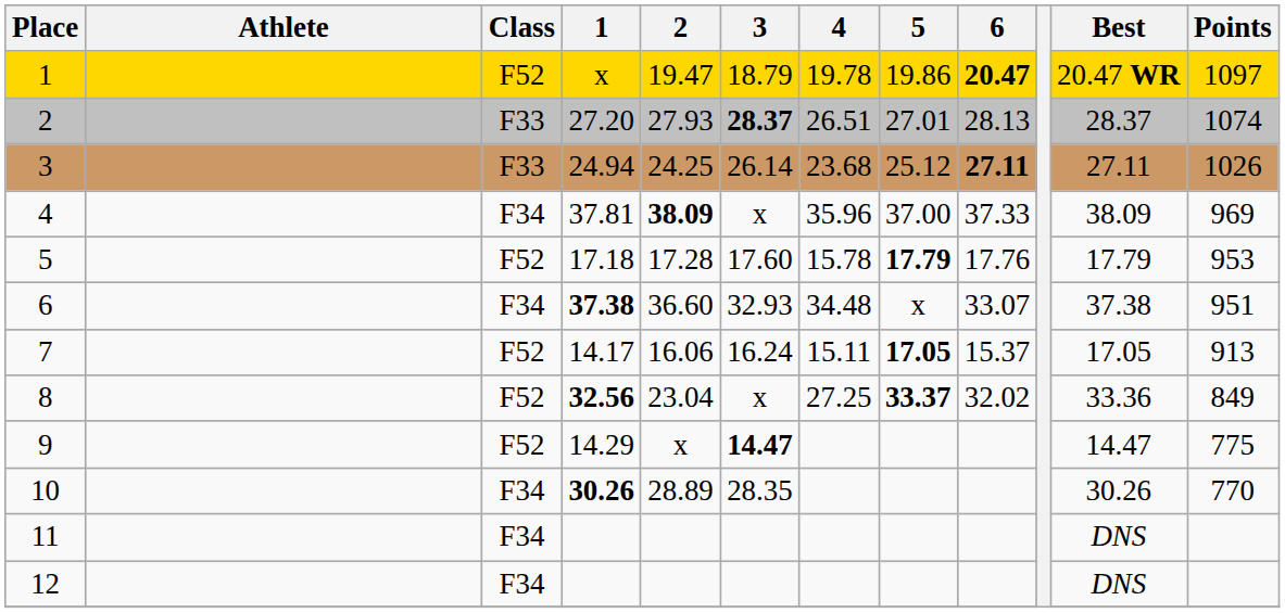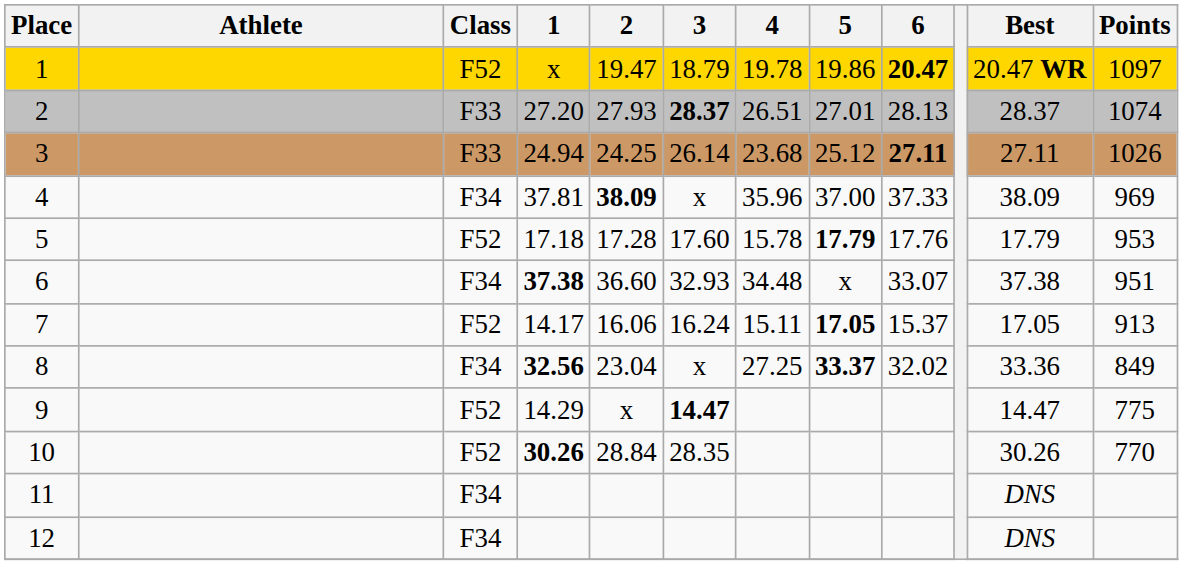8 | Class: F52 -> F34
10 | Class: F34 -> F52
10 | 2: 28.89 -> 28.84
